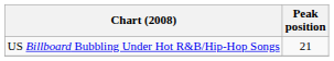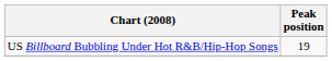US Billboard Bubbling Under Hot R&B/Hip-Hop Songs | Peak position: 21 -> 19
